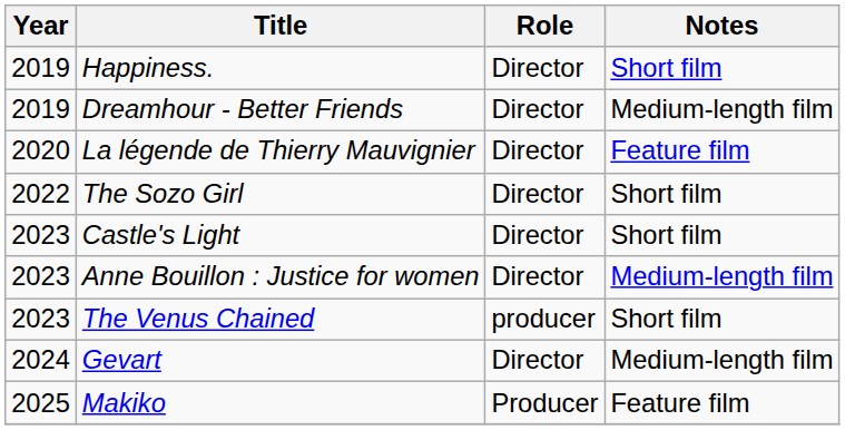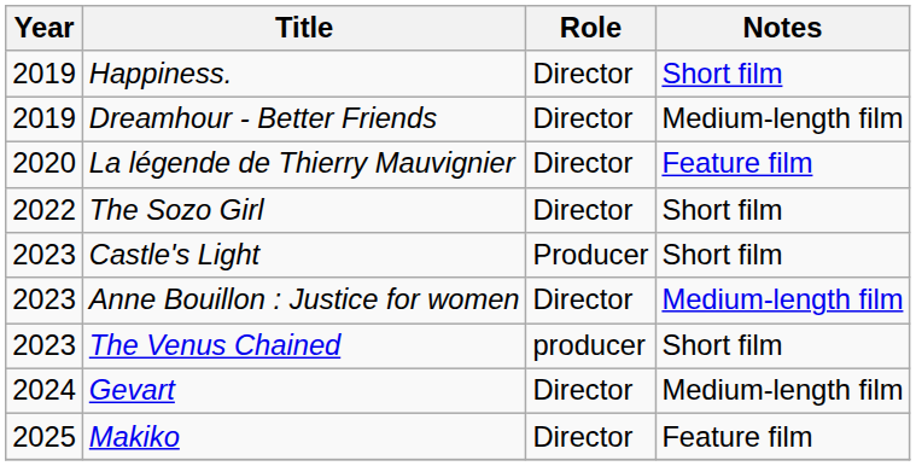Castle's Light | Role: Director -> Producer
Makiko | Role: Producer -> Director
